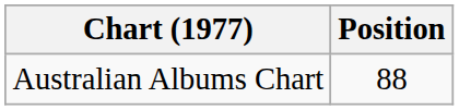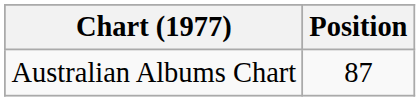Australian Albums Chart | Position: 88 -> 87
